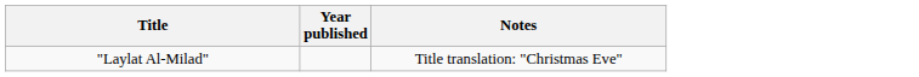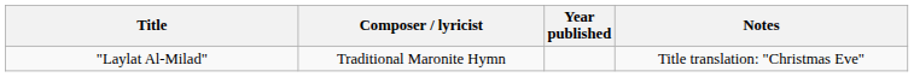+ column: Composer / lyricist | Traditional Maronite Hymn
